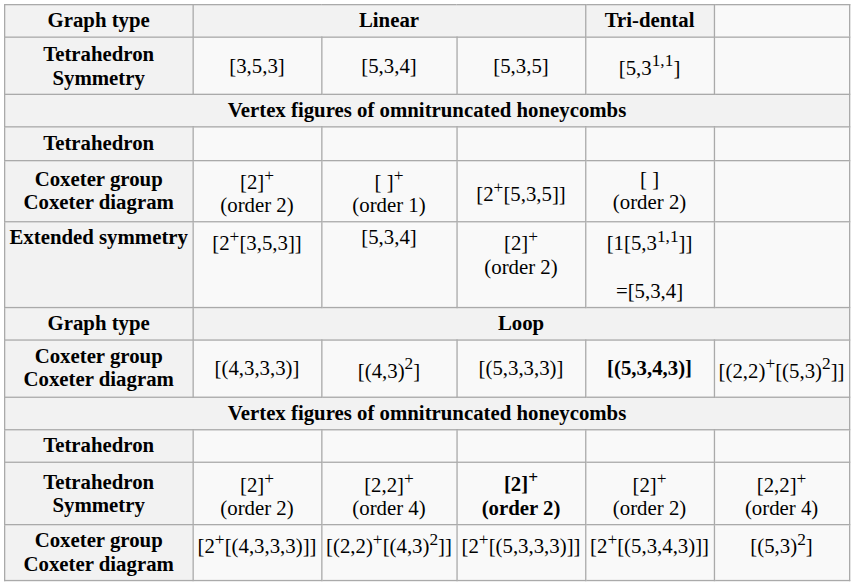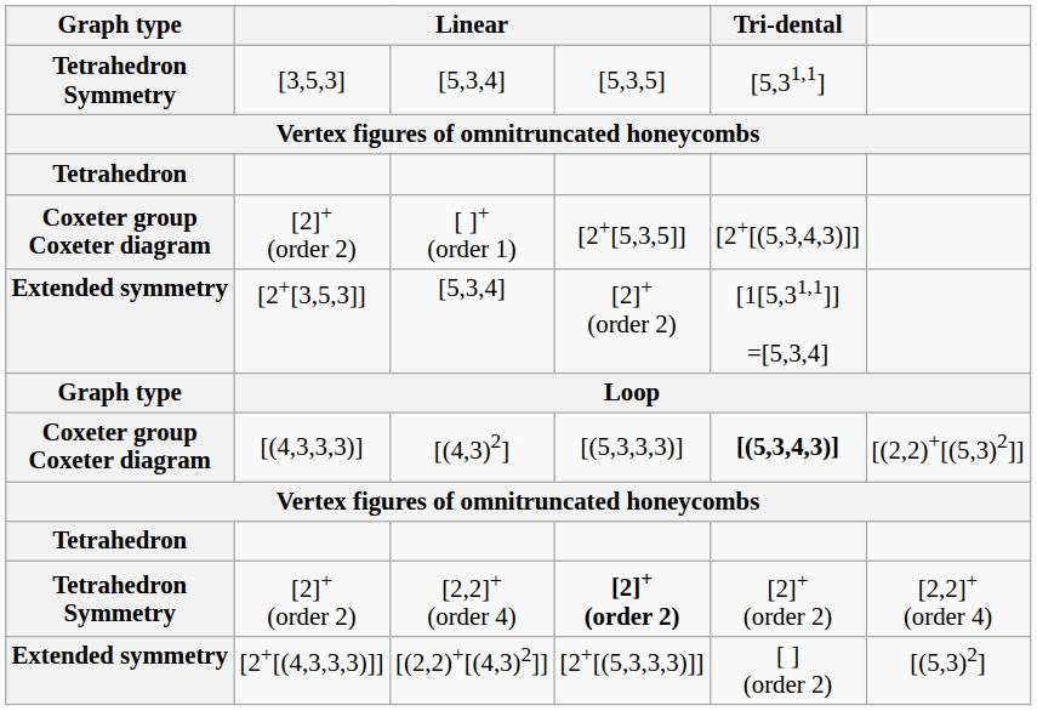[2]+ (order 2) / [ ]+ (order 1) | Tri-dental: [ ] (order 2) -> [2+[(5,3,4,3)]]
[2+[(4,3,3,3)]] | Graph type: Coxeter group Coxeter diagram -> Extended symmetry
[2+[(4,3,3,3)]] | Tri-dental: [2+[(5,3,4,3)]] -> [ ] (order 2)
